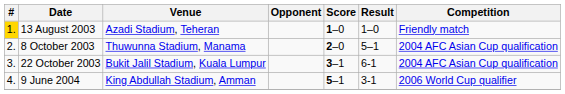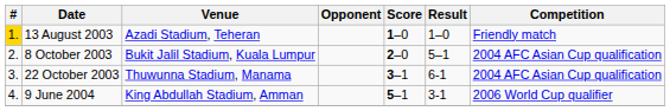8 October 2003 | Venue: Thuwunna Stadium, Manama -> Bukit Jalil Stadium, Kuala Lumpur
22 October 2003 | Venue: Bukit Jalil Stadium, Kuala Lumpur -> Thuwunna Stadium, Manama
